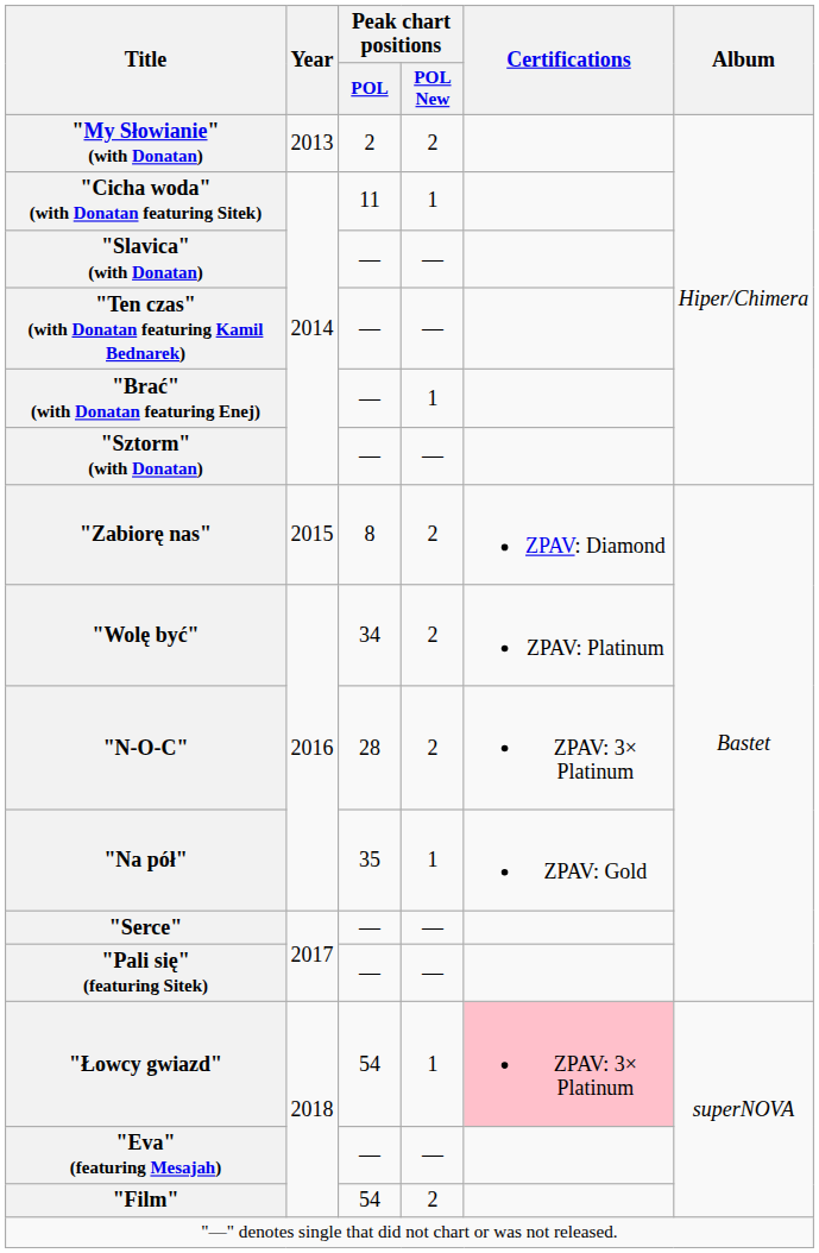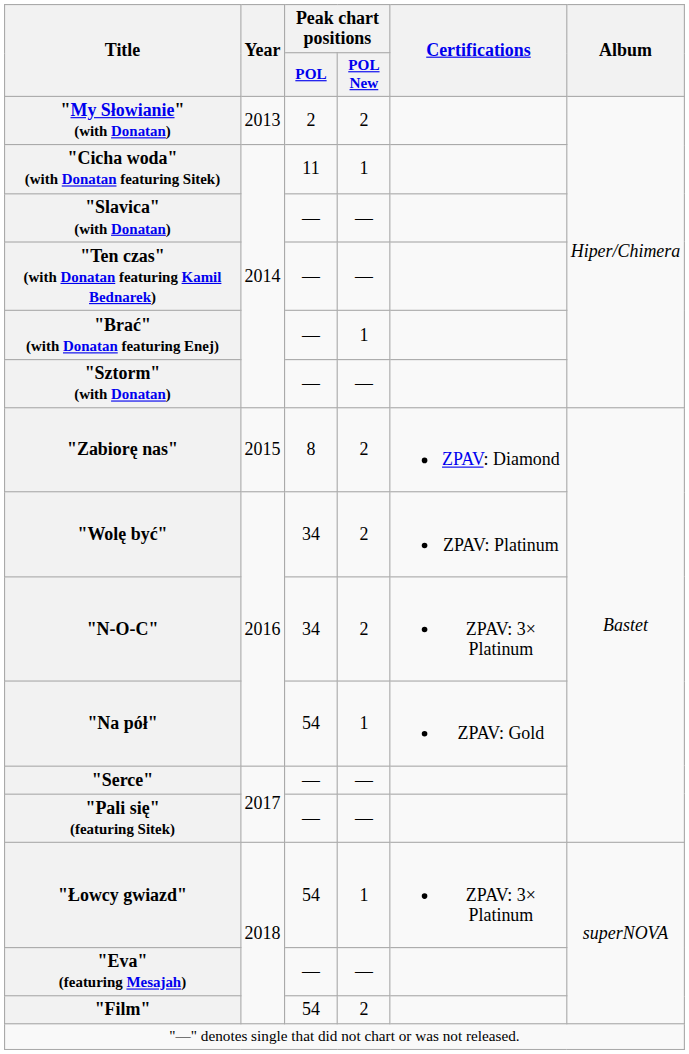"N-O-C" | Peak chart positions / POL: 28 -> 34
"Na pół" | Peak chart positions / POL: 35 -> 54
"Łowcy gwiazd" | Certifications: pink background -> no background
